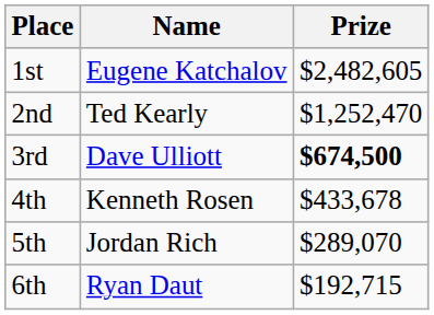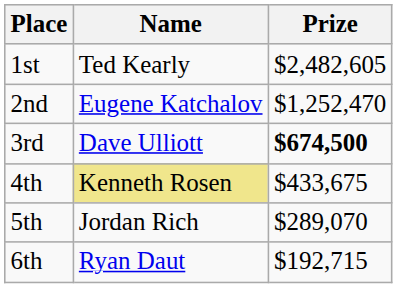1st | Name: Eugene Katchalov -> Ted Kearly
2nd | Name: Ted Kearly -> Eugene Katchalov
4th | Name: no background -> khaki background
4th | Prize: $433,678 -> $433,675
